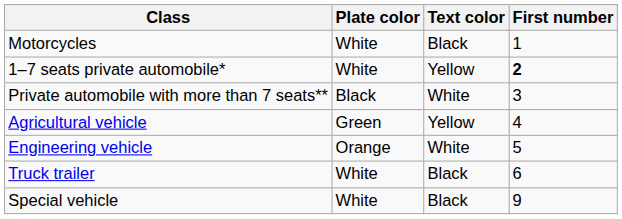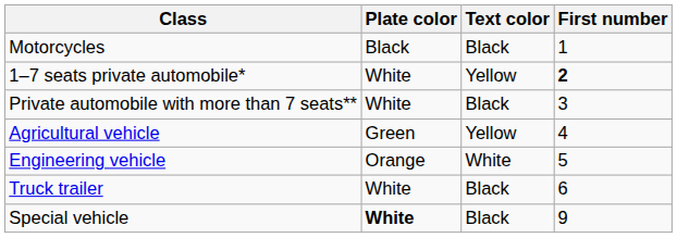Motorcycles | Plate color: White -> Black
Private automobile with more than 7 seats** | Plate color: Black -> White
Private automobile with more than 7 seats** | Text color: White -> Black
Special vehicle | Plate color: normal -> bold
